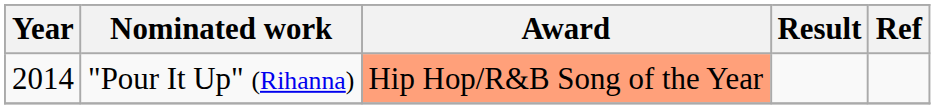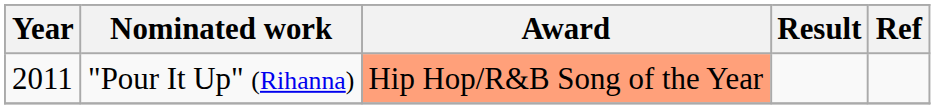"Pour It Up" (Rihanna) | Year: 2014 -> 2011
